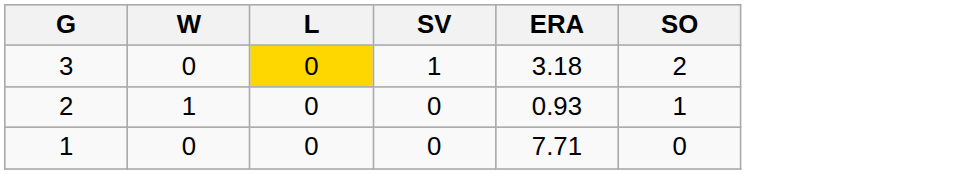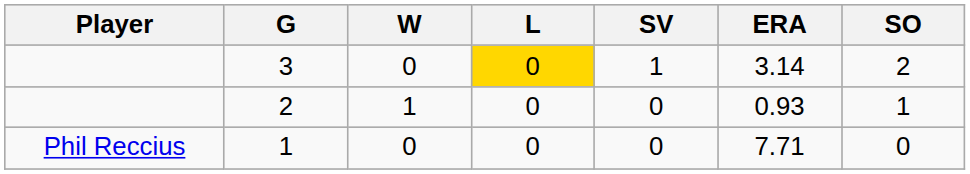+ column: Player | Phil Reccius
3 | ERA: 3.18 -> 3.14
